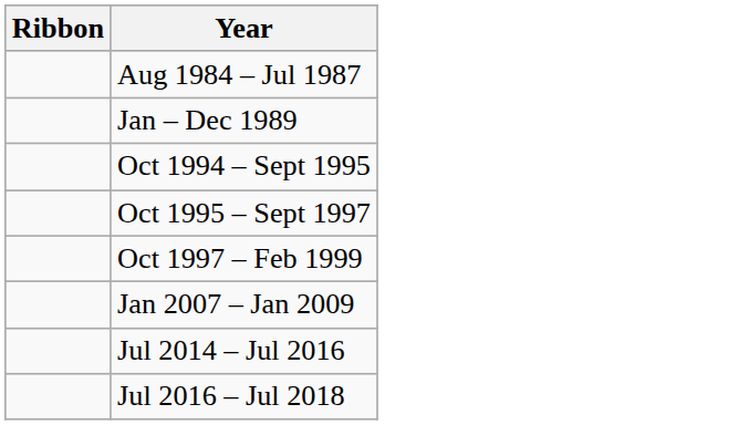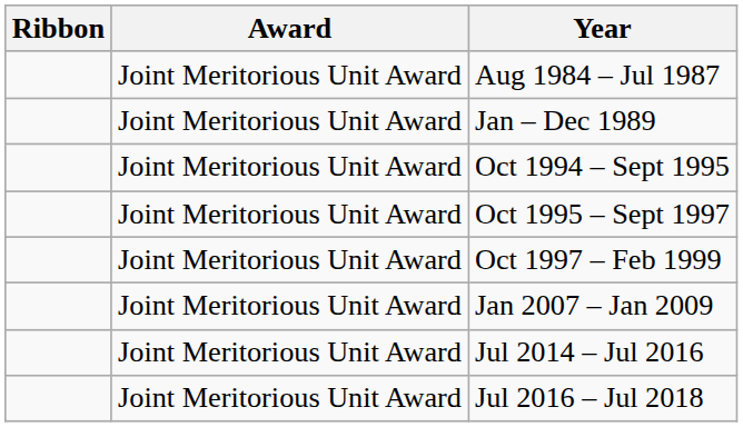+ column: Award | Joint Meritorious Unit Award | Joint Meritorious Unit Award | Joint Meritorious Unit Award | Joint Meritorious Unit Award | Joint Meritorious Unit Award | Joint Meritorious Unit Award | Joint Meritorious Unit Award | Joint Meritorious Unit Award
